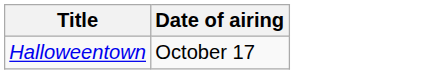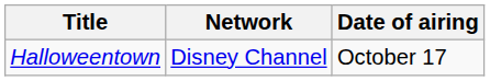+ column: Network | Disney Channel
